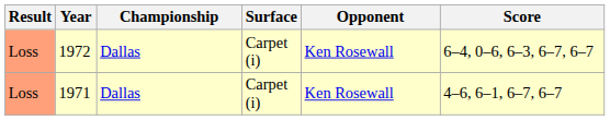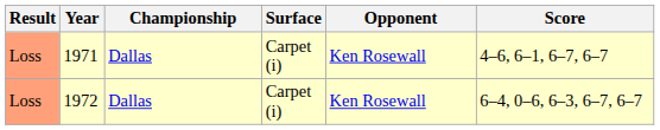rows swapped: 1971 <-> 1972
